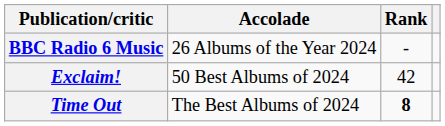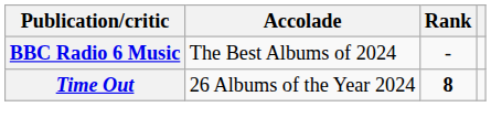BBC Radio 6 Music | Accolade: 26 Albums of the Year 2024 -> The Best Albums of 2024
- row: Exclaim! | 50 Best Albums of 2024 | 42
Time Out | Accolade: The Best Albums of 2024 -> 26 Albums of the Year 2024
